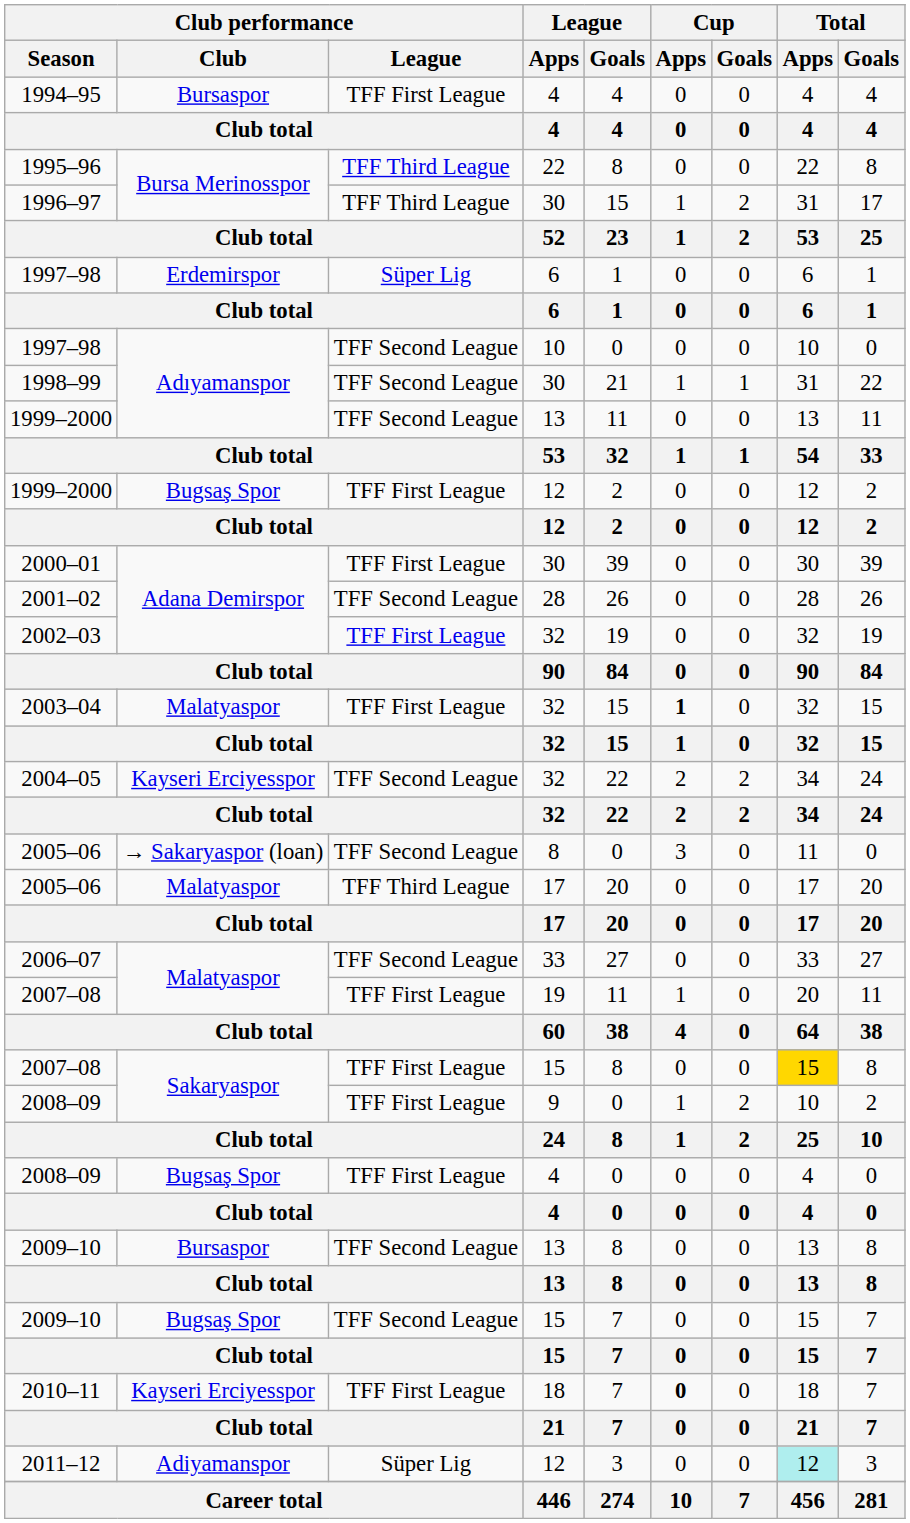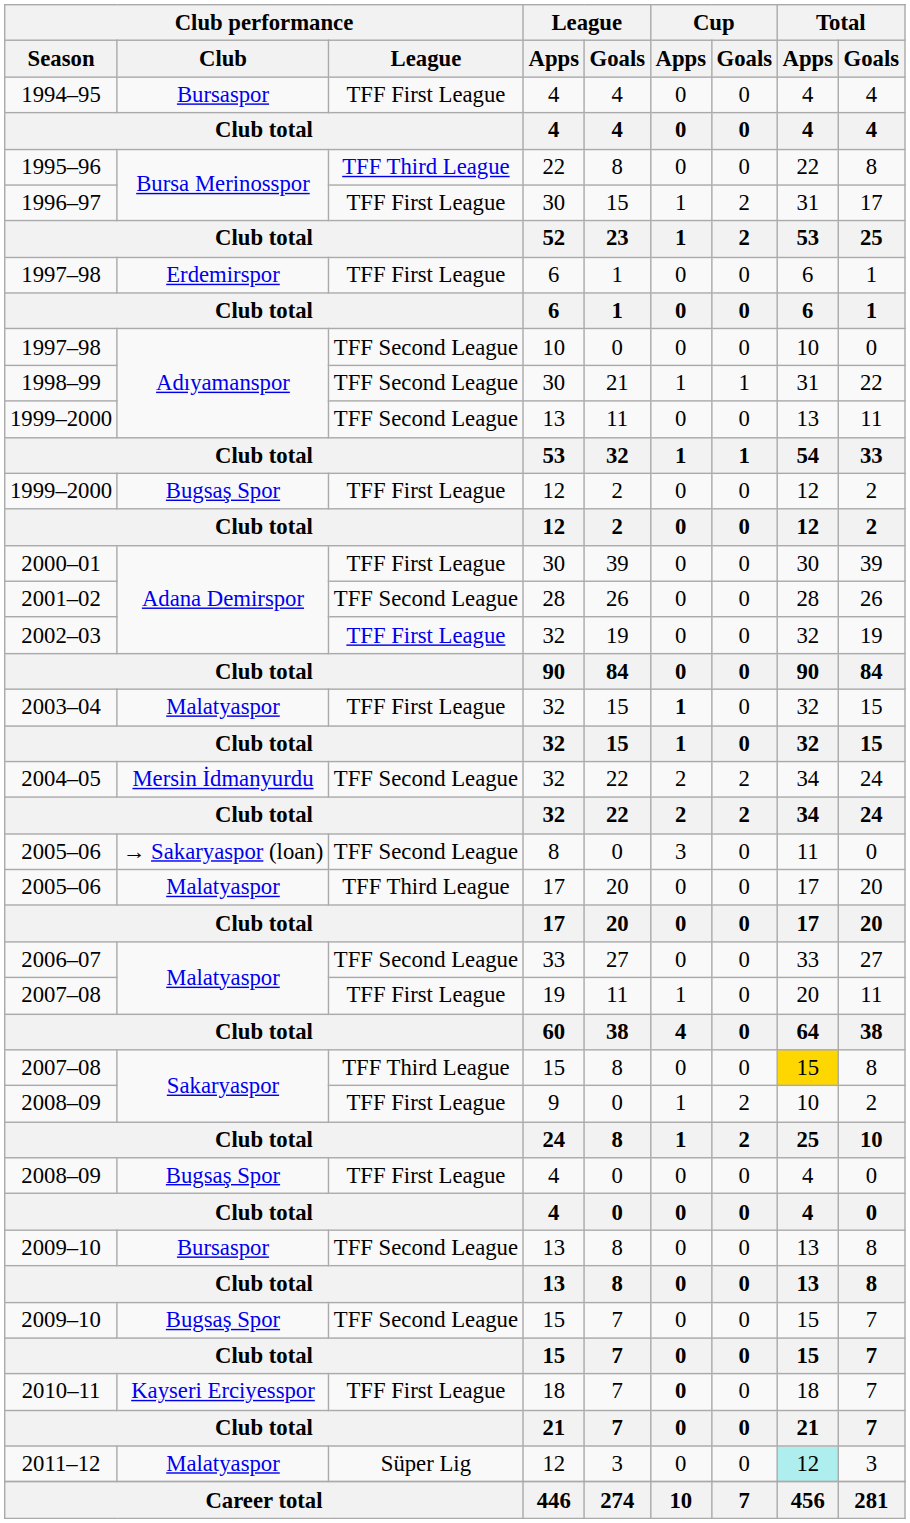1996–97 | Club performance / League: TFF Third League -> TFF First League
1997–98 / 6 | Club performance / League: Süper Lig -> TFF First League
2004–05 | Club performance / Club: Kayseri Erciyesspor -> Mersin İdmanyurdu
2007–08 / 15 | Club performance / League: TFF First League -> TFF Third League
2011–12 | Club performance / Club: Adiyamanspor -> Malatyaspor
